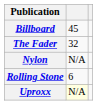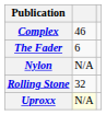- row: Billboard | 45
+ row: Complex | 46
The Fader | column 2: 32 -> 6
Rolling Stone | column 2: 6 -> 32
